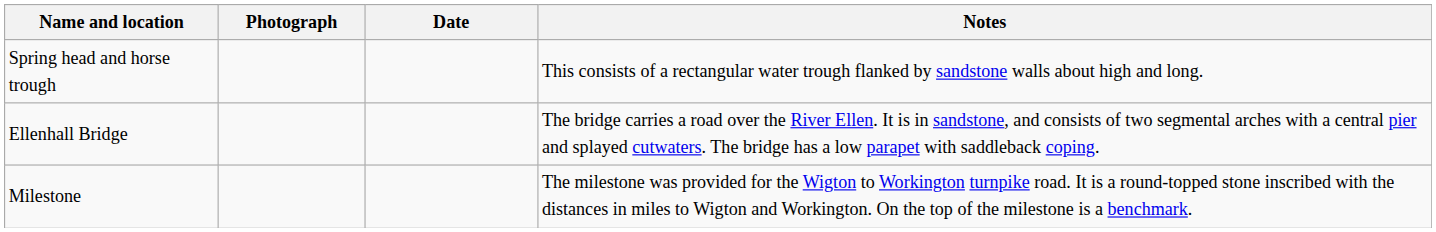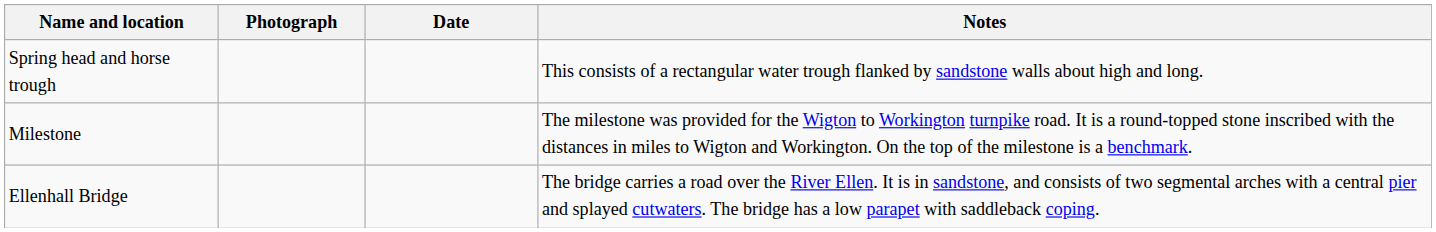rows swapped: Milestone <-> Ellenhall Bridge
